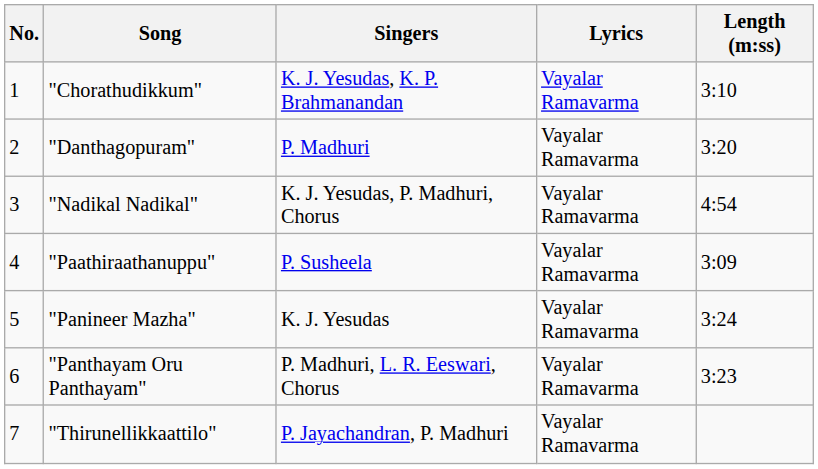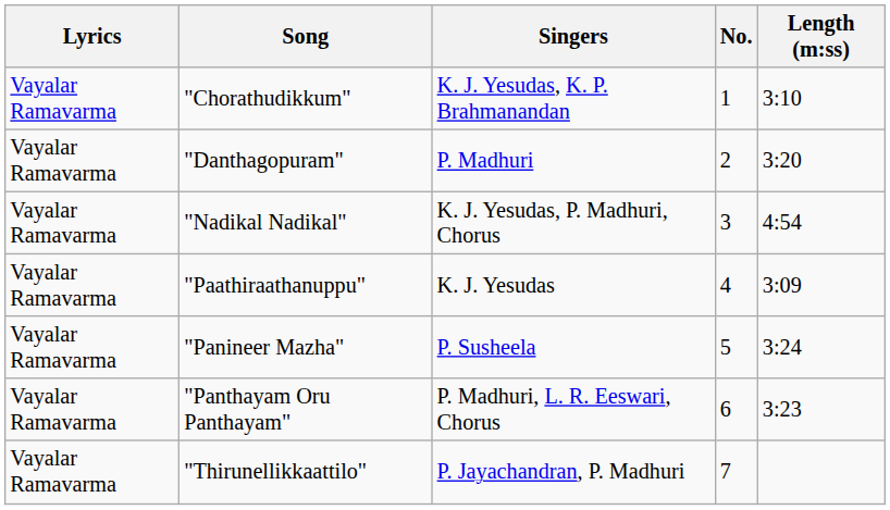columns swapped: No. <-> Lyrics
"Paathiraathanuppu" | Singers: P. Susheela -> K. J. Yesudas
"Panineer Mazha" | Singers: K. J. Yesudas -> P. Susheela
